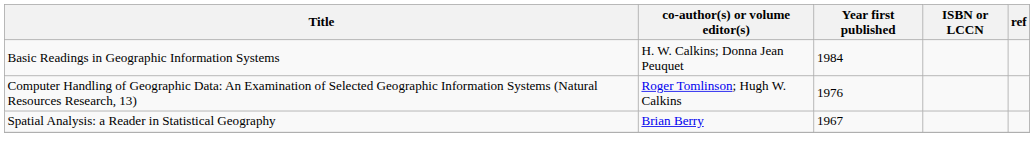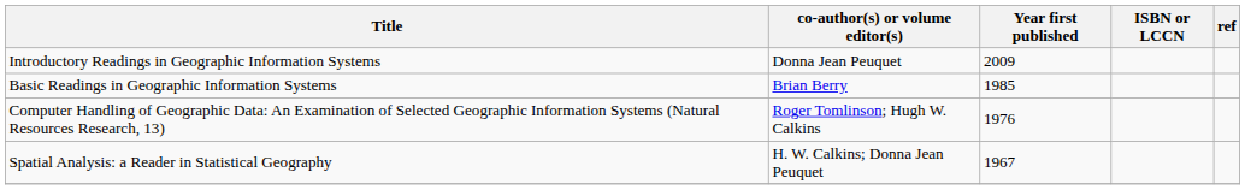+ row: Introductory Readings in Geographic Information Systems | Donna Jean Peuquet | 2009
Basic Readings in Geographic Information Systems | co-author(s) or volume editor(s): H. W. Calkins; Donna Jean Peuquet -> Brian Berry
Basic Readings in Geographic Information Systems | Year first published: 1984 -> 1985
Spatial Analysis: a Reader in Statistical Geography | co-author(s) or volume editor(s): Brian Berry -> H. W. Calkins; Donna Jean Peuquet
